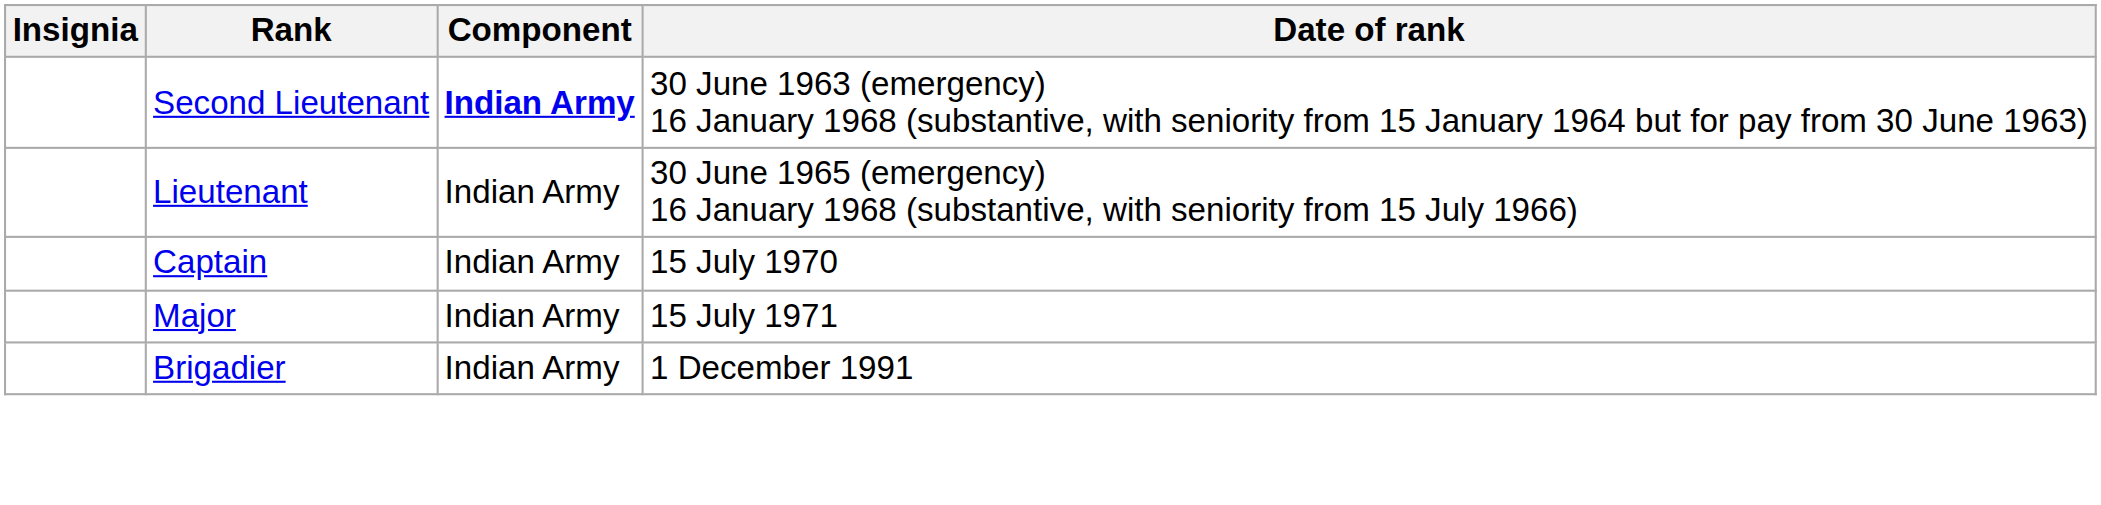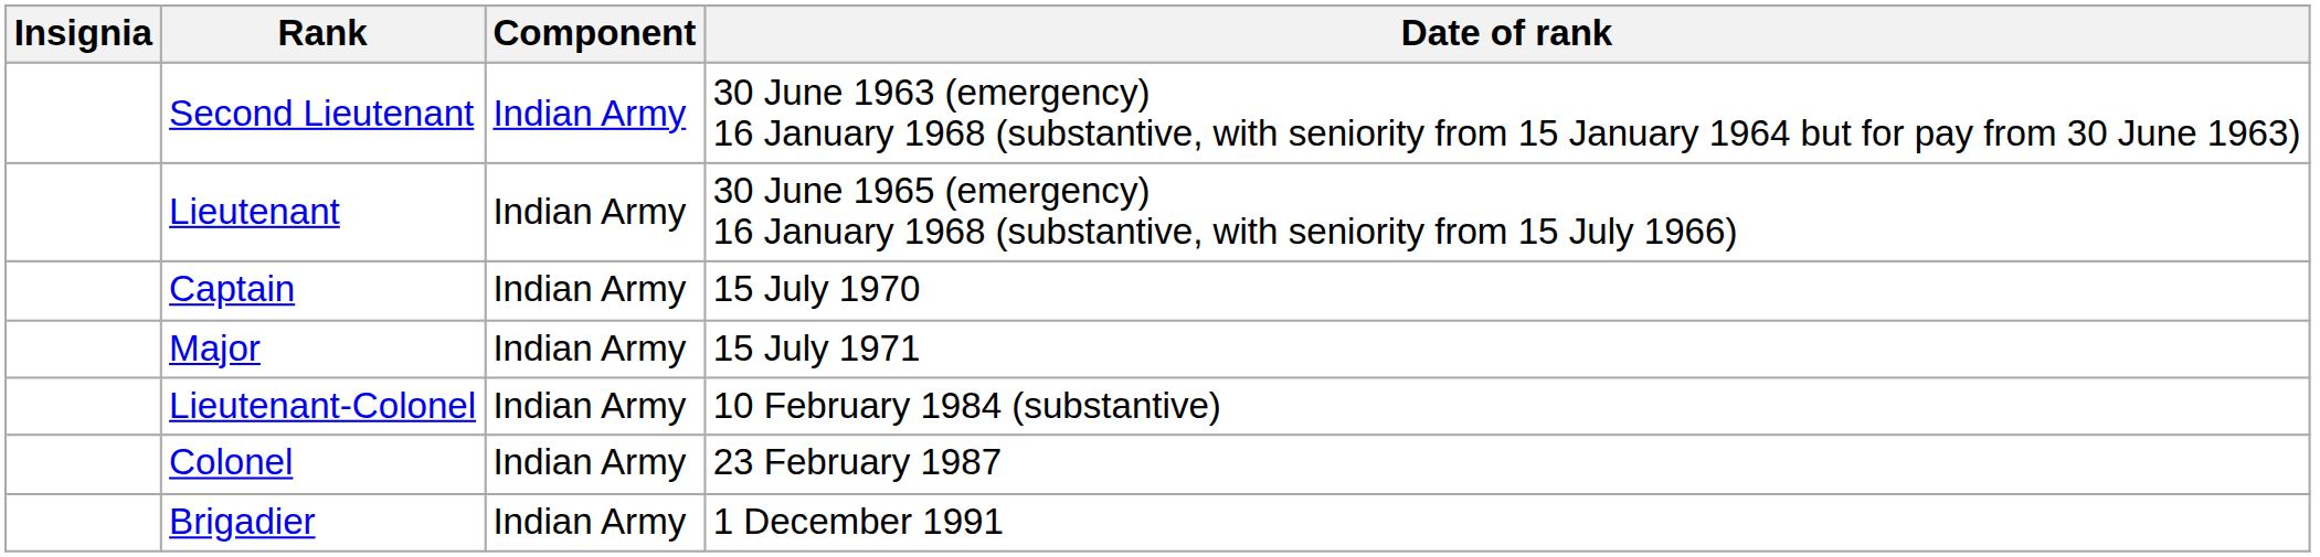Second Lieutenant | Component: bold -> normal
+ row: Lieutenant-Colonel | Indian Army | 10 February 1984 (substantive)
+ row: Colonel | Indian Army | 23 February 1987
